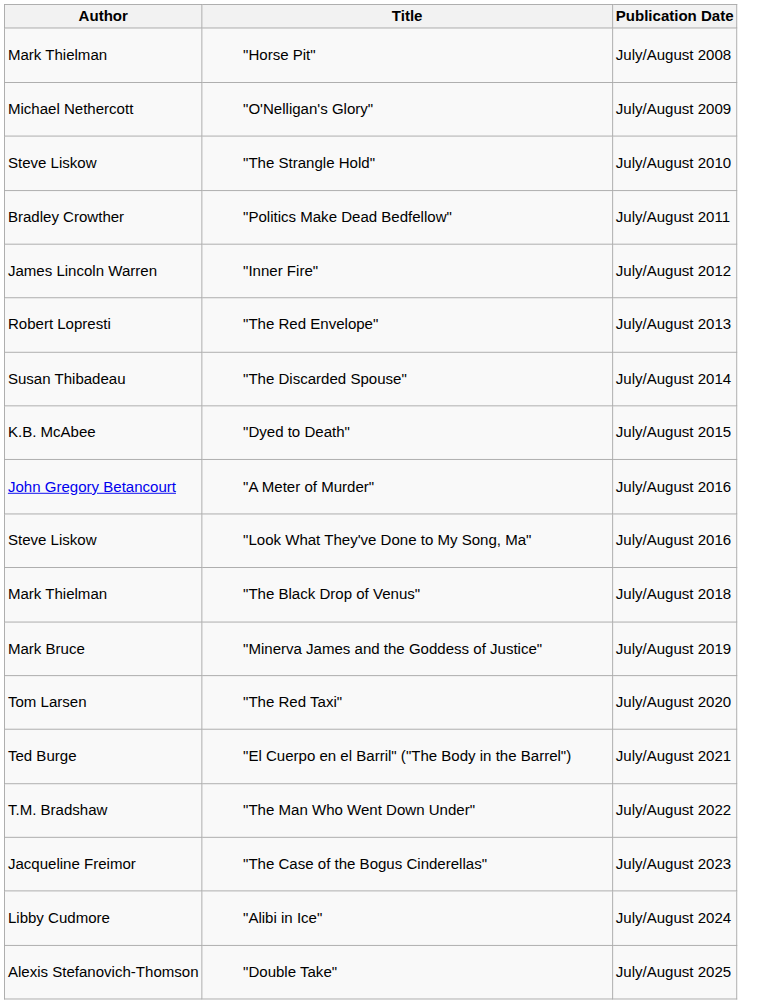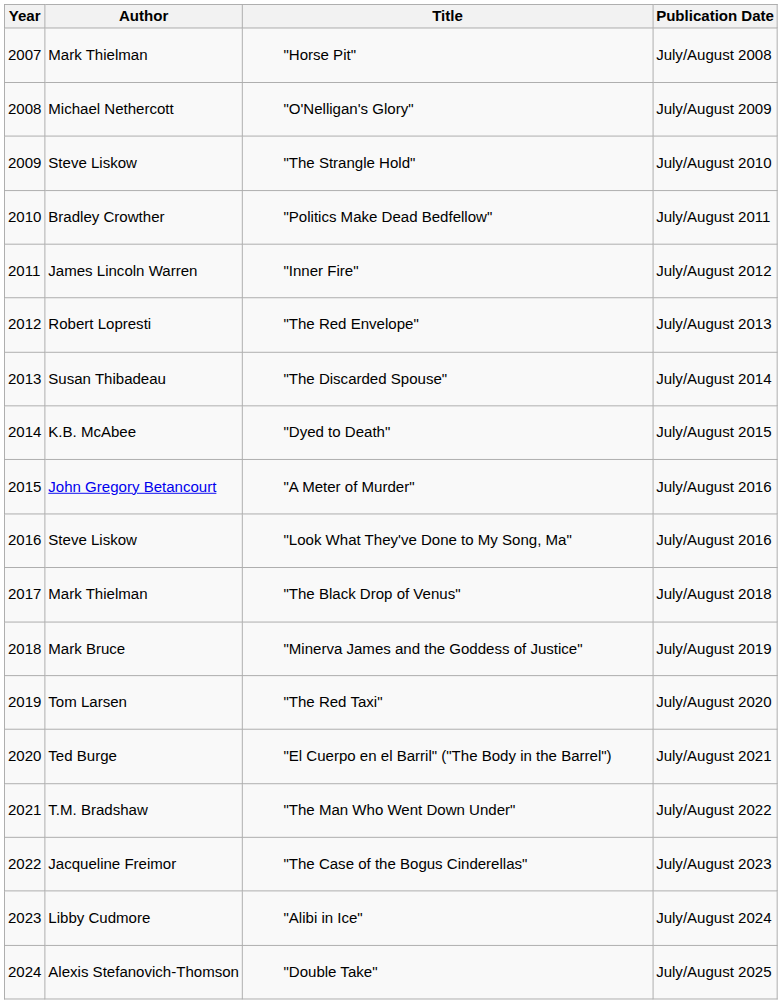+ column: Year | 2007 | 2008 | 2009 | 2010 | 2011 | 2012 | 2013 | 2014 | 2015 | 2016 | 2017 | 2018 | 2019 | 2020 | 2021 | 2022 | 2023 | 2024
